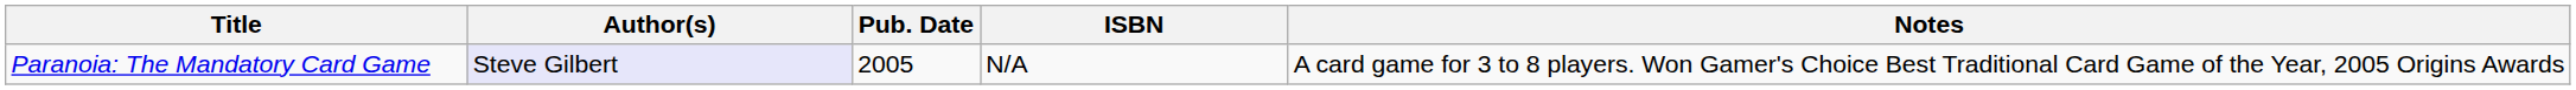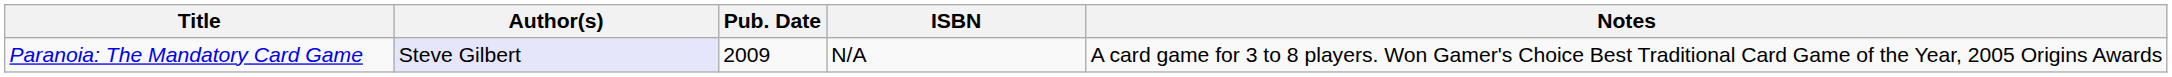Paranoia: The Mandatory Card Game | Pub. Date: 2005 -> 2009
